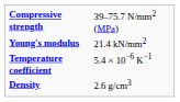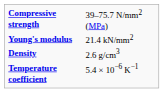rows swapped: Density <-> Temperature coefficient
